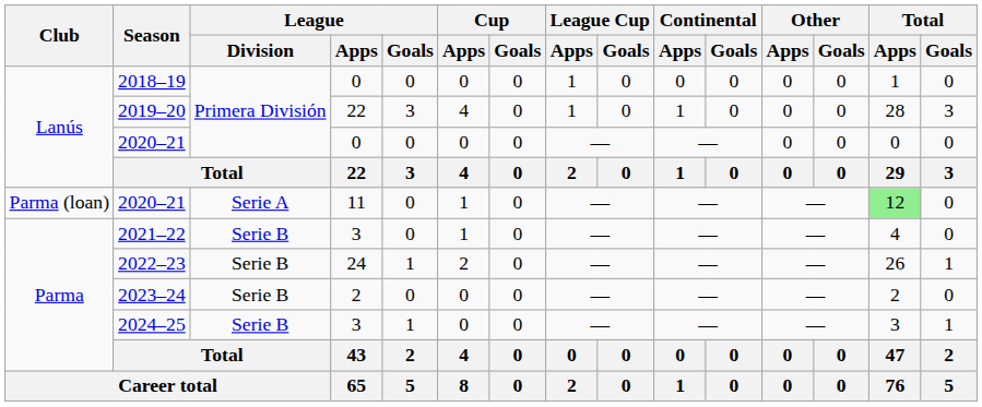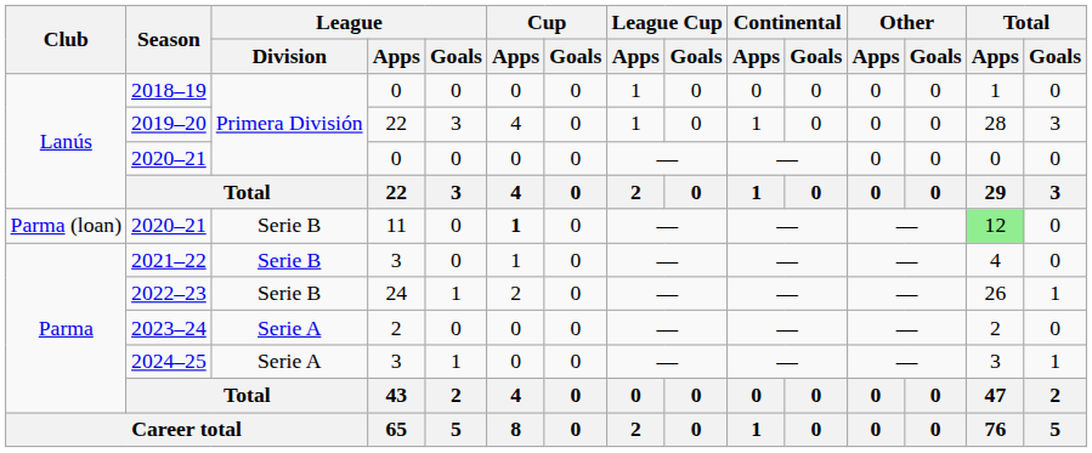2020–21 / 11 | League / Division: Serie A -> Serie B
2020–21 / 11 | Cup / Apps: normal -> bold
2023–24 | League / Division: Serie B -> Serie A
2024–25 | League / Division: Serie B -> Serie A
